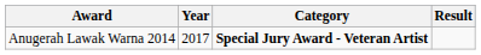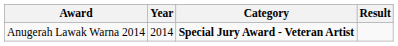Anugerah Lawak Warna 2014 | Year: 2017 -> 2014
